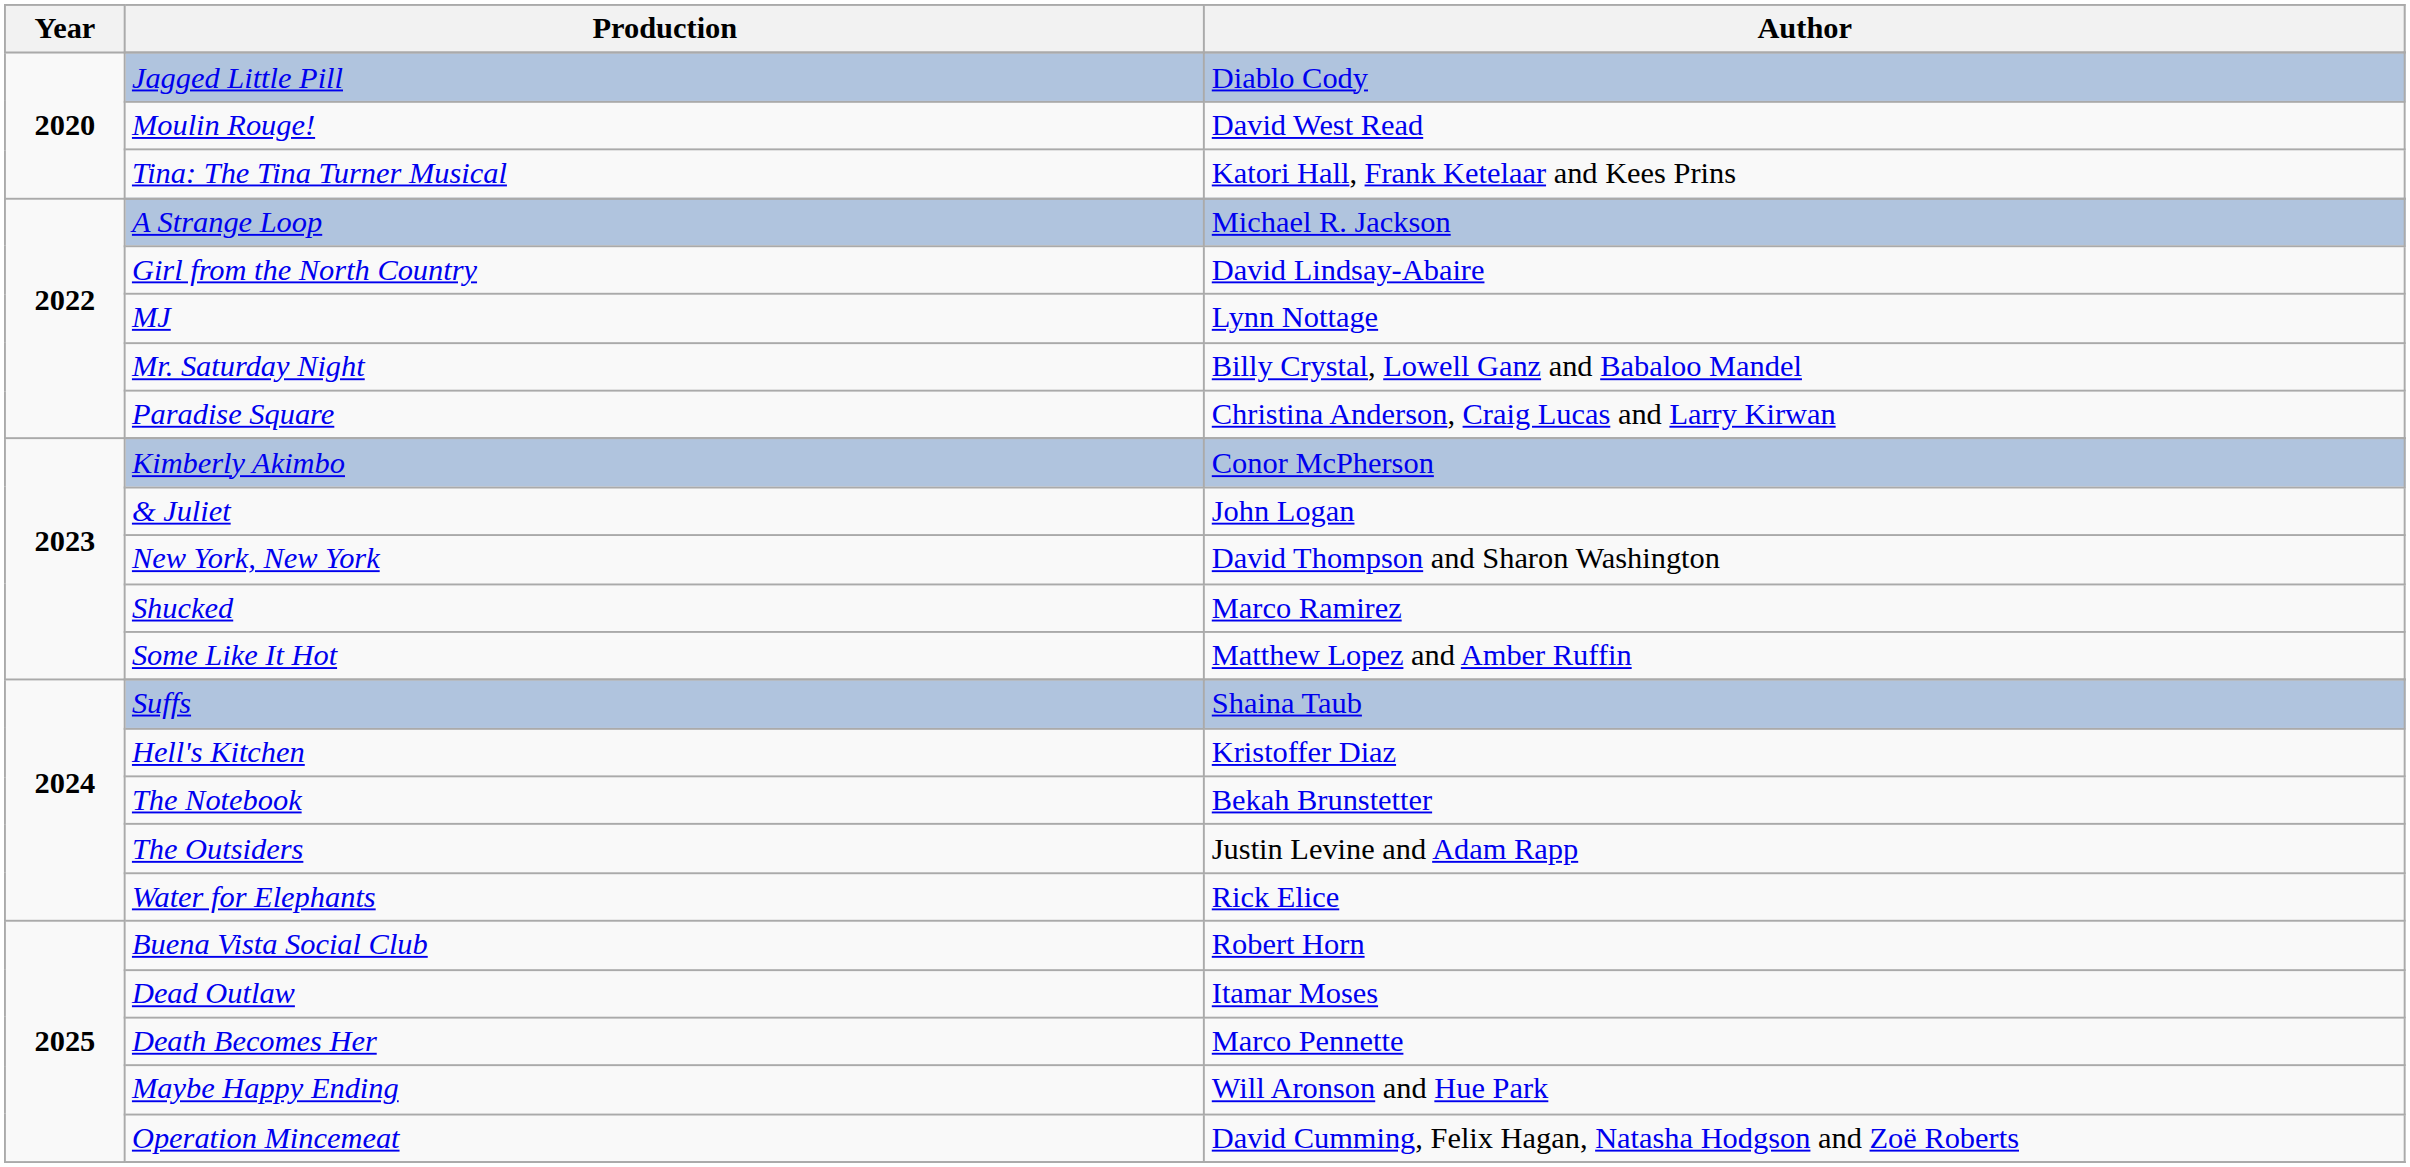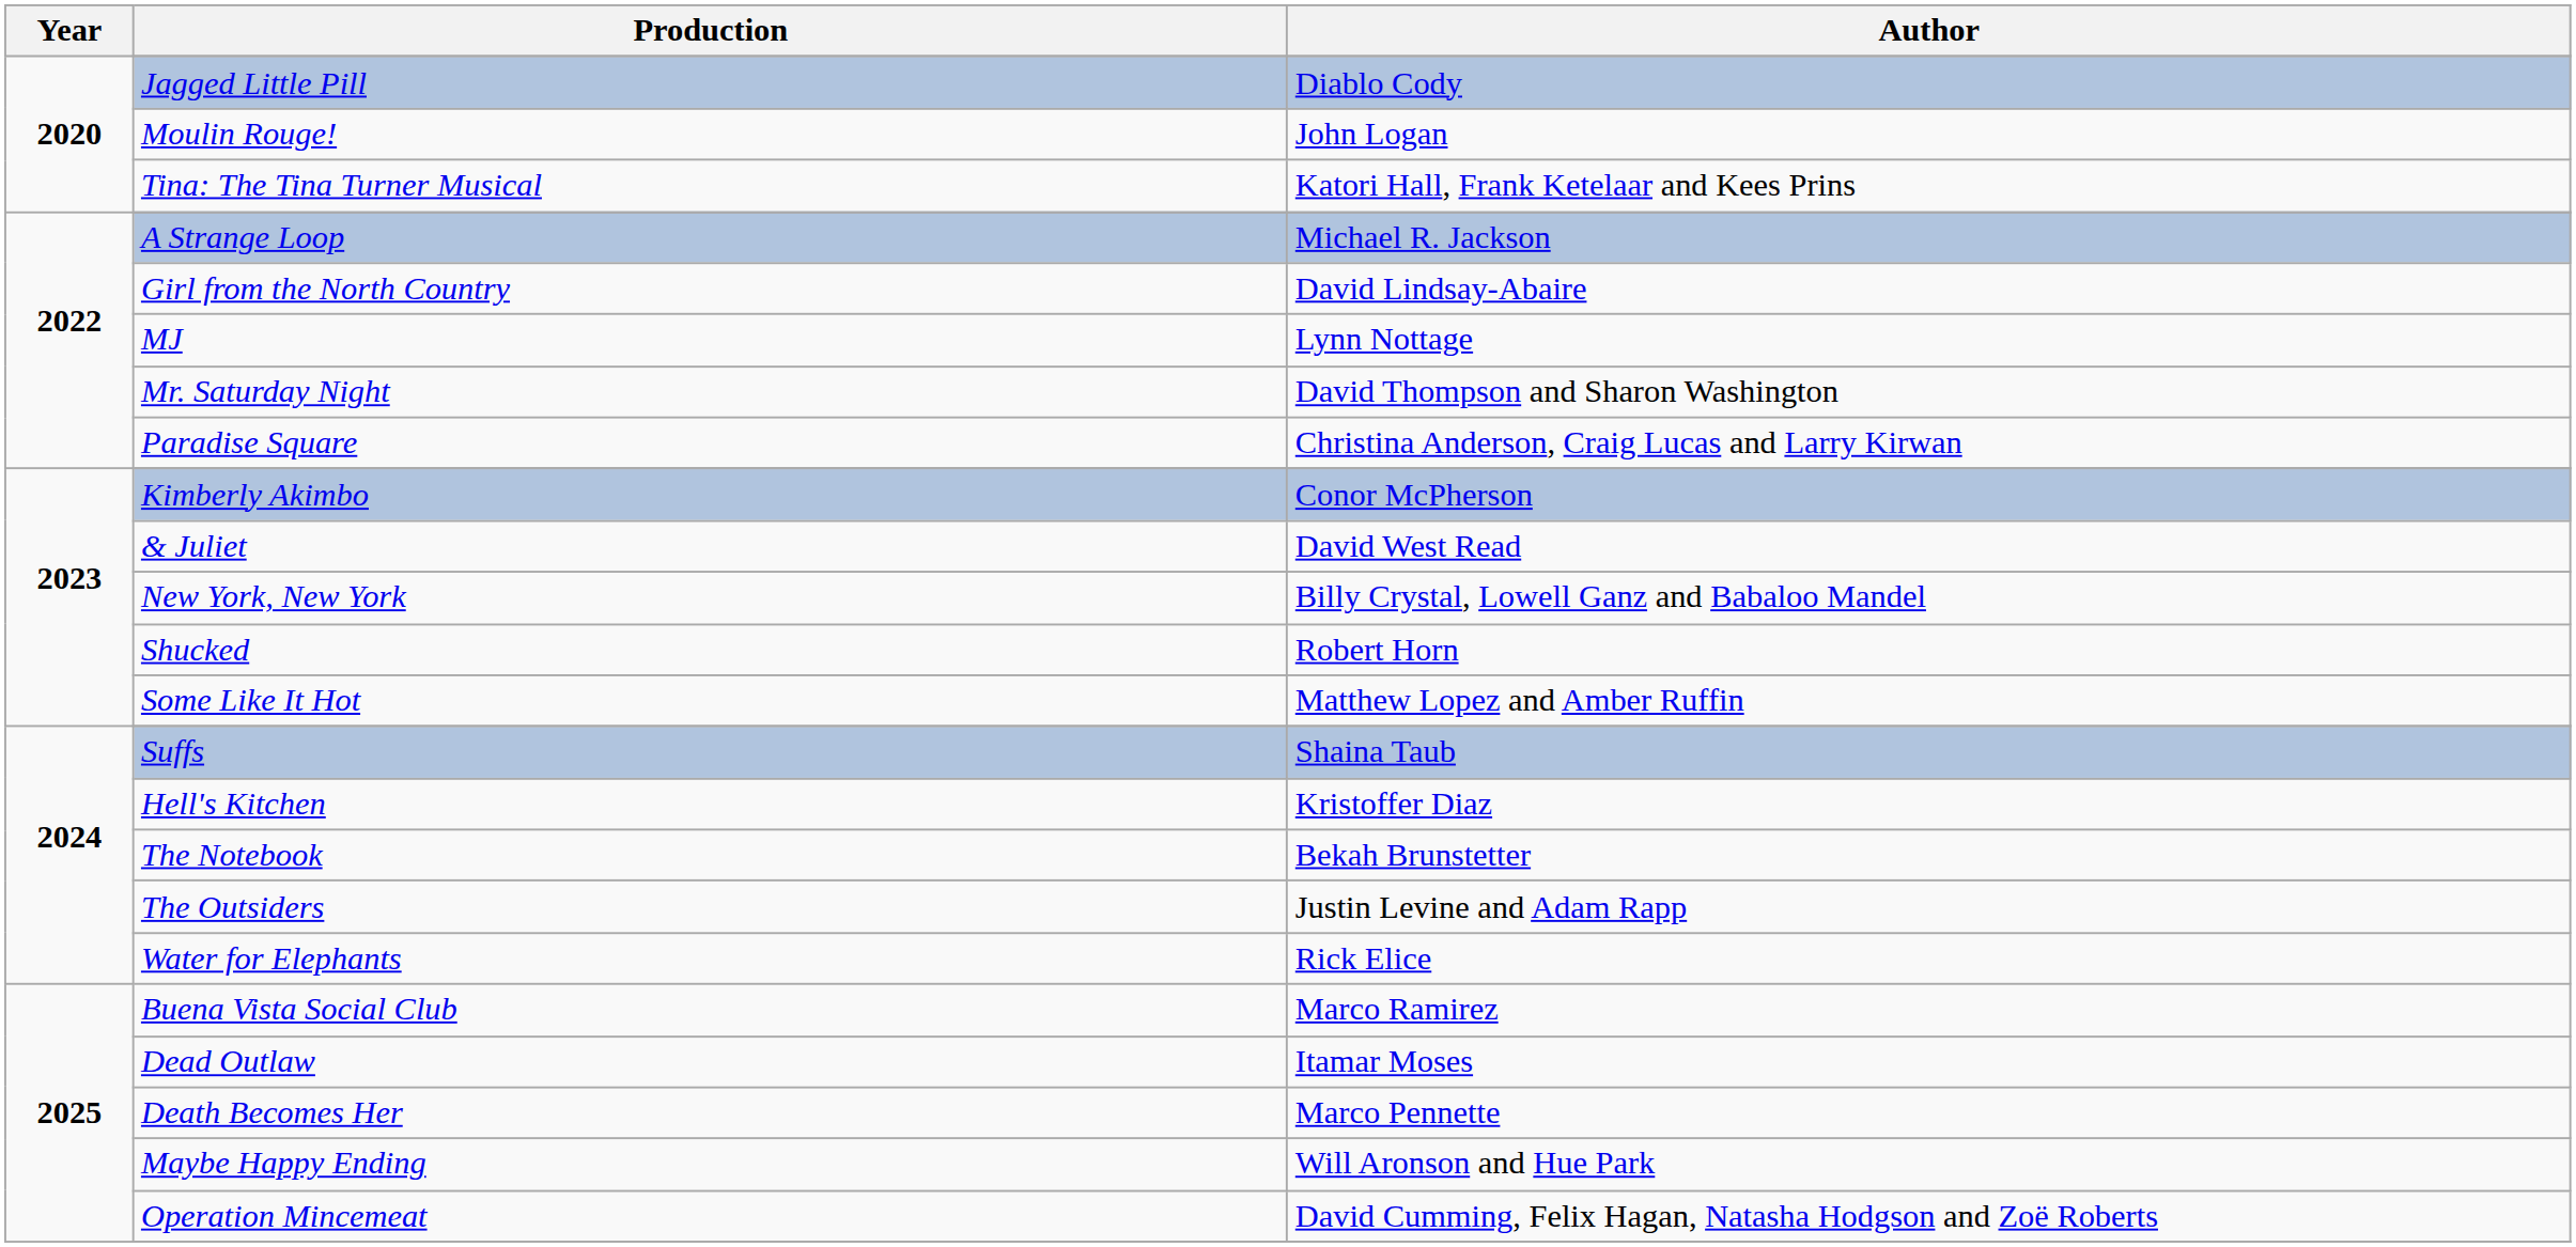Moulin Rouge! | Author: David West Read -> John Logan
Mr. Saturday Night | Author: Billy Crystal, Lowell Ganz and Babaloo Mandel -> David Thompson and Sharon Washington
& Juliet | Author: John Logan -> David West Read
New York, New York | Author: David Thompson and Sharon Washington -> Billy Crystal, Lowell Ganz and Babaloo Mandel
Shucked | Author: Marco Ramirez -> Robert Horn
Buena Vista Social Club | Author: Robert Horn -> Marco Ramirez
